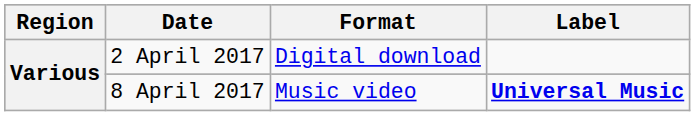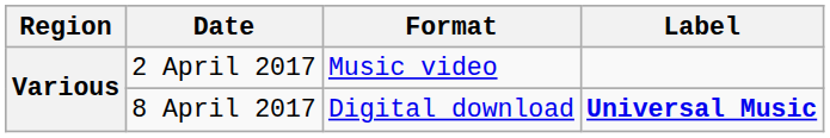2 April 2017 | Format: Digital download -> Music video
8 April 2017 | Format: Music video -> Digital download
